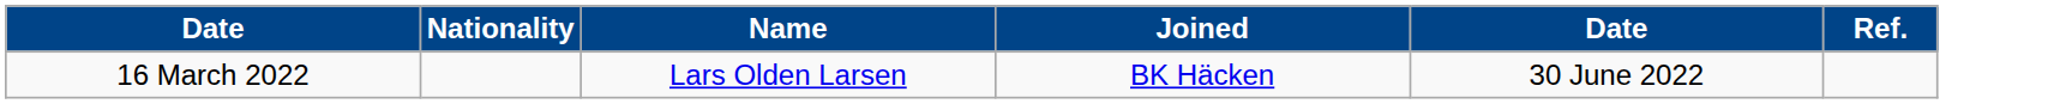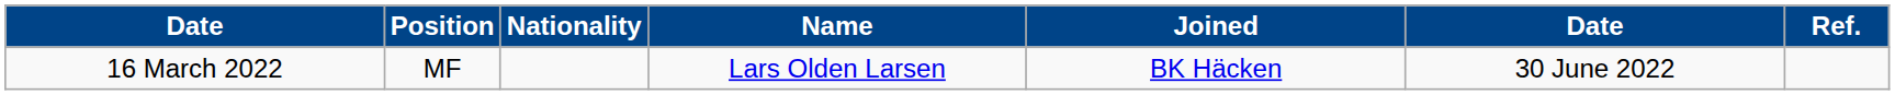+ column: Position | MF
